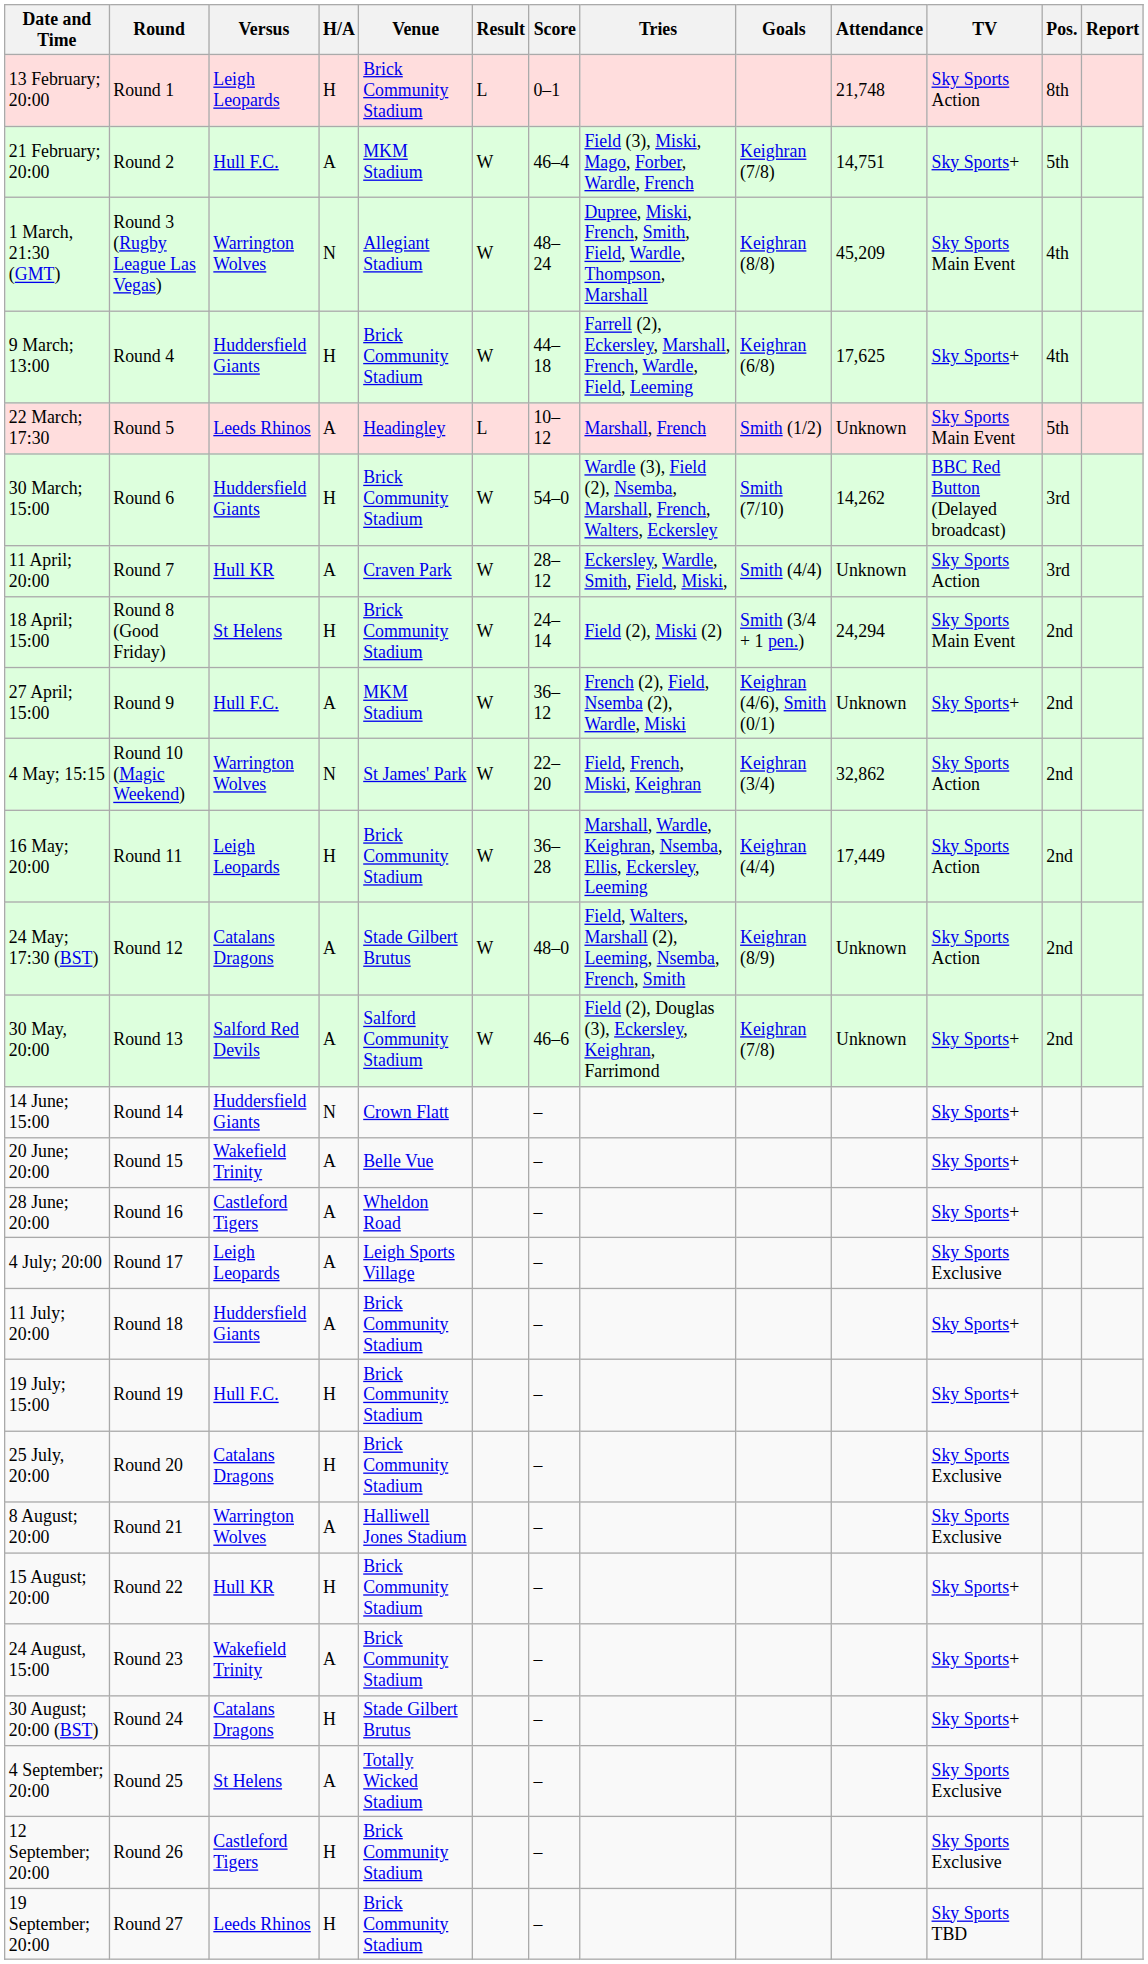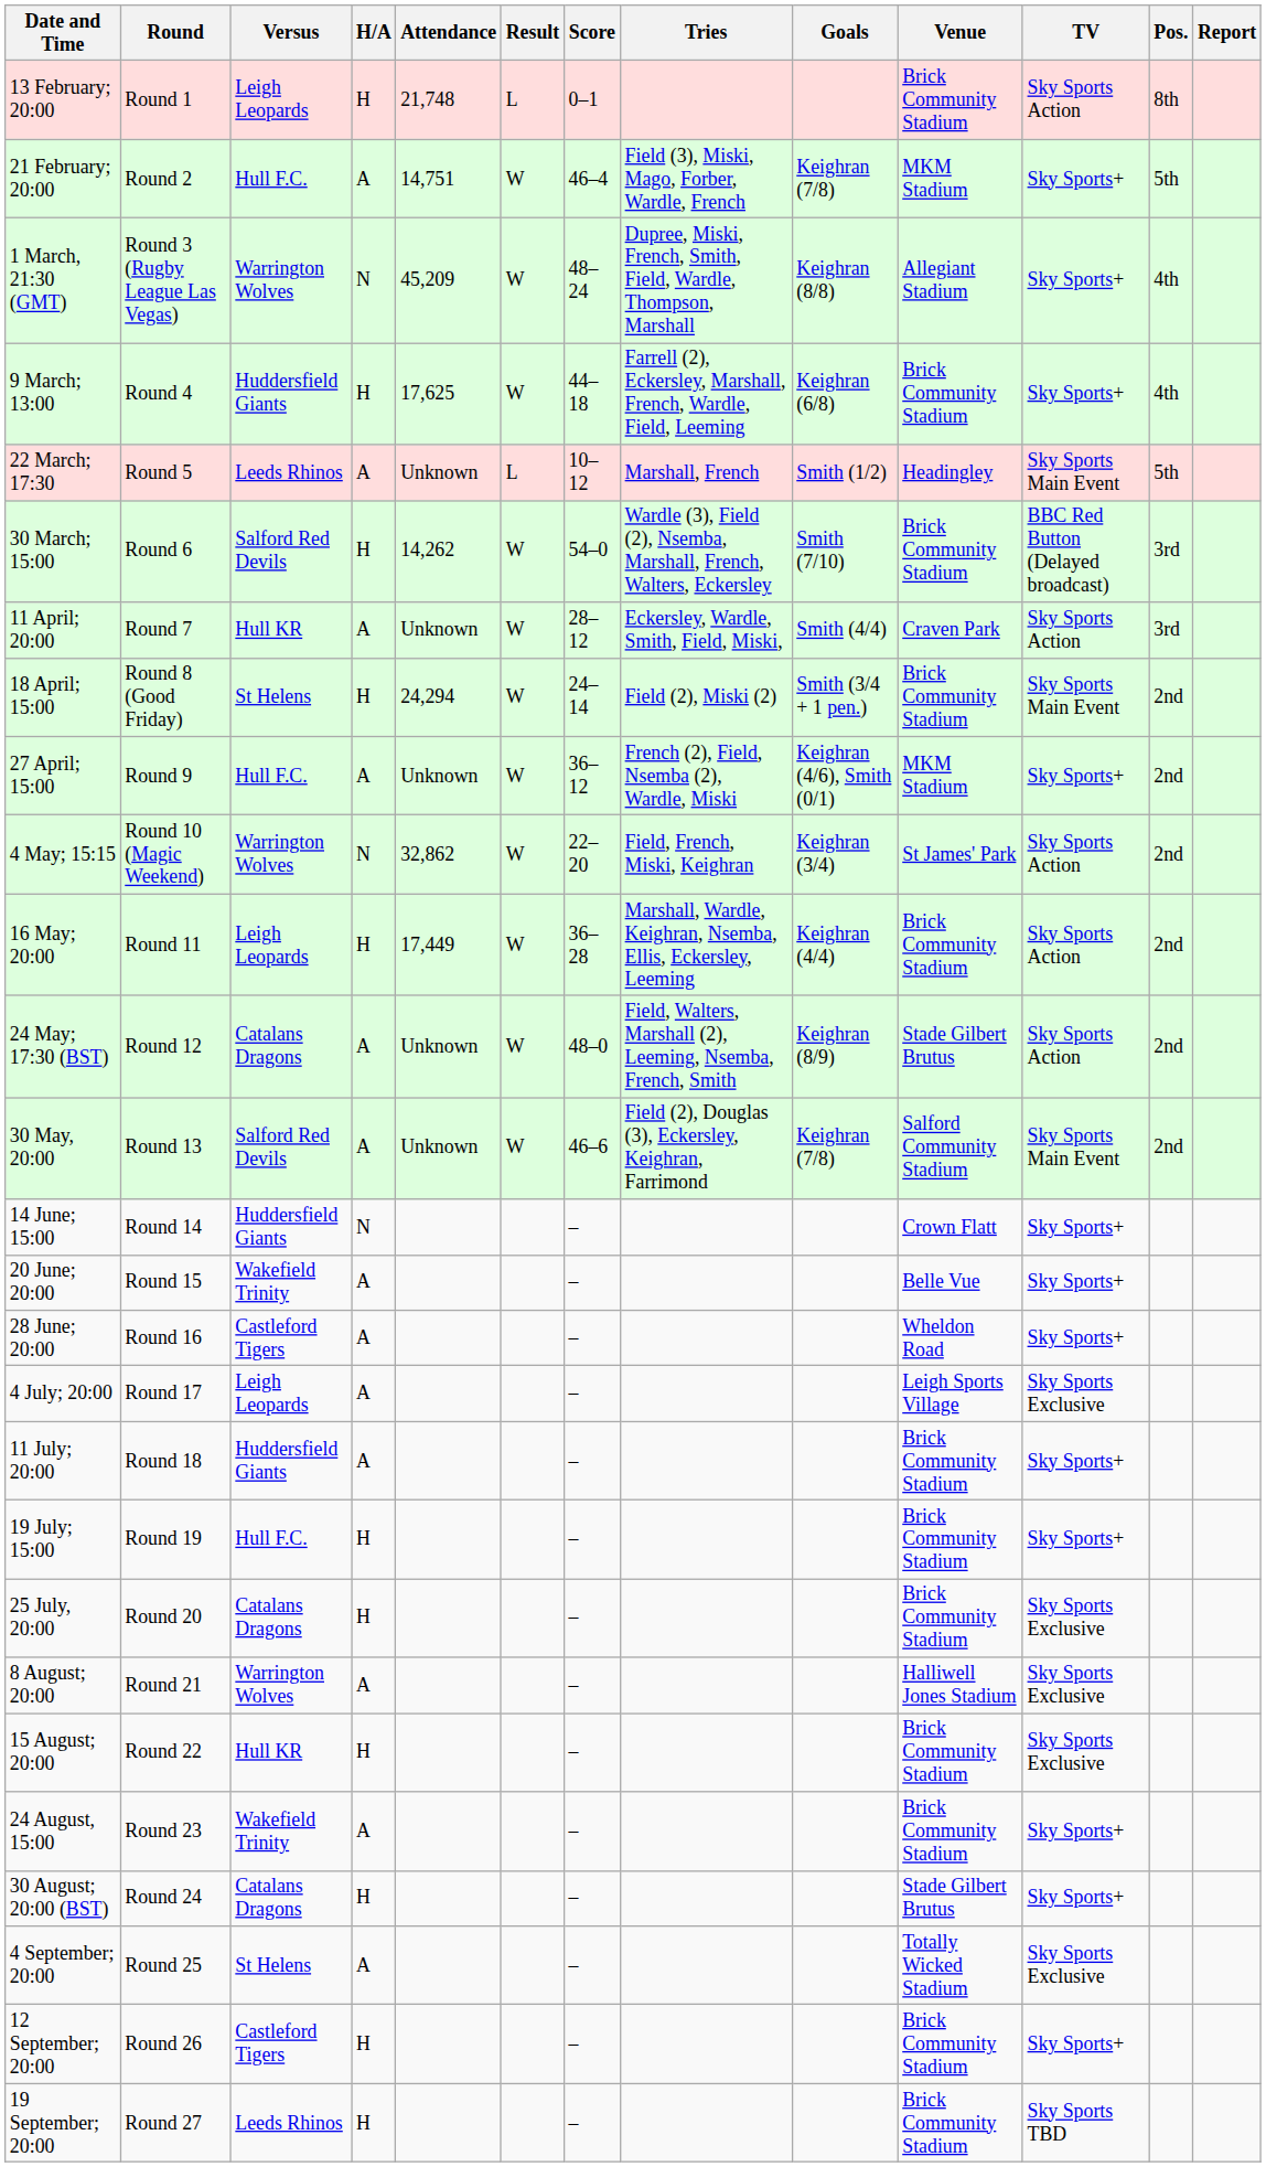columns swapped: Venue <-> Attendance
1 March, 21:30 (GMT) | TV: Sky Sports Main Event -> Sky Sports+
30 March; 15:00 | Versus: Huddersfield Giants -> Salford Red Devils
30 May, 20:00 | TV: Sky Sports+ -> Sky Sports Main Event
15 August; 20:00 | TV: Sky Sports+ -> Sky Sports Exclusive
12 September; 20:00 | TV: Sky Sports Exclusive -> Sky Sports+
